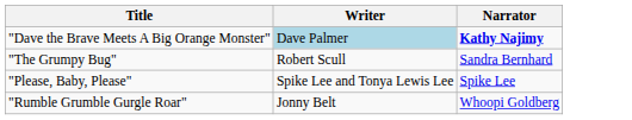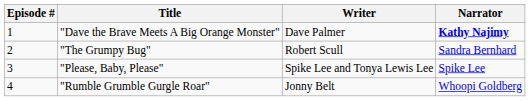+ column: Episode # | 1 | 2 | 3 | 4
"Dave the Brave Meets A Big Orange Monster" | Writer: lightblue background -> no background
